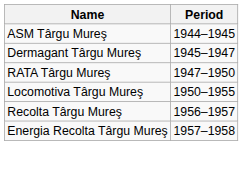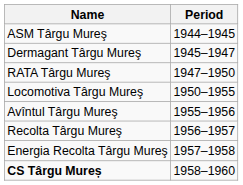+ row: Avîntul Târgu Mureş | 1955–1956
+ row: CS Târgu Mureș | 1958–1960
